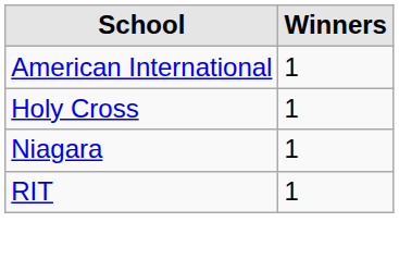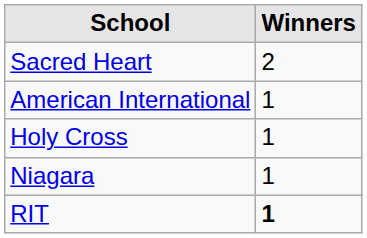+ row: Sacred Heart | 2
RIT | Winners: normal -> bold
